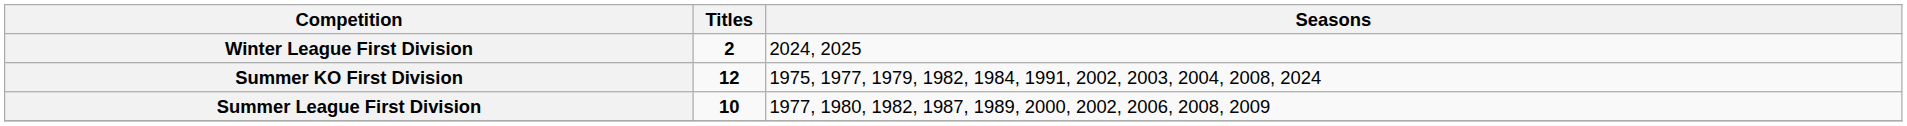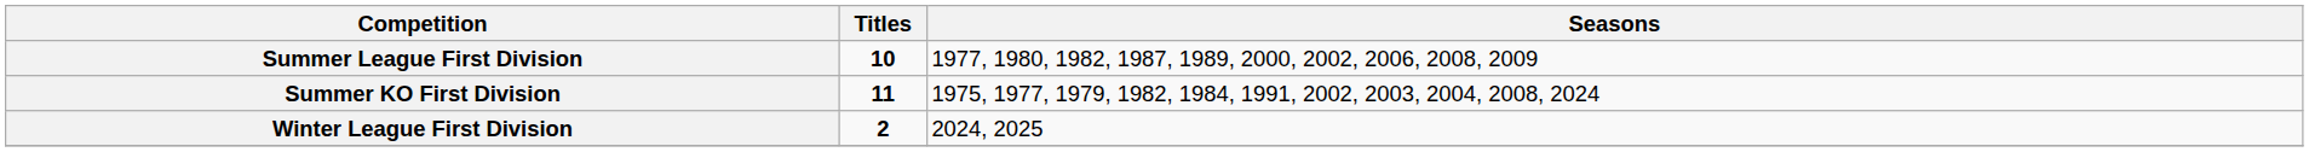rows swapped: Summer League First Division <-> Winter League First Division
Summer KO First Division | Titles: 12 -> 11
